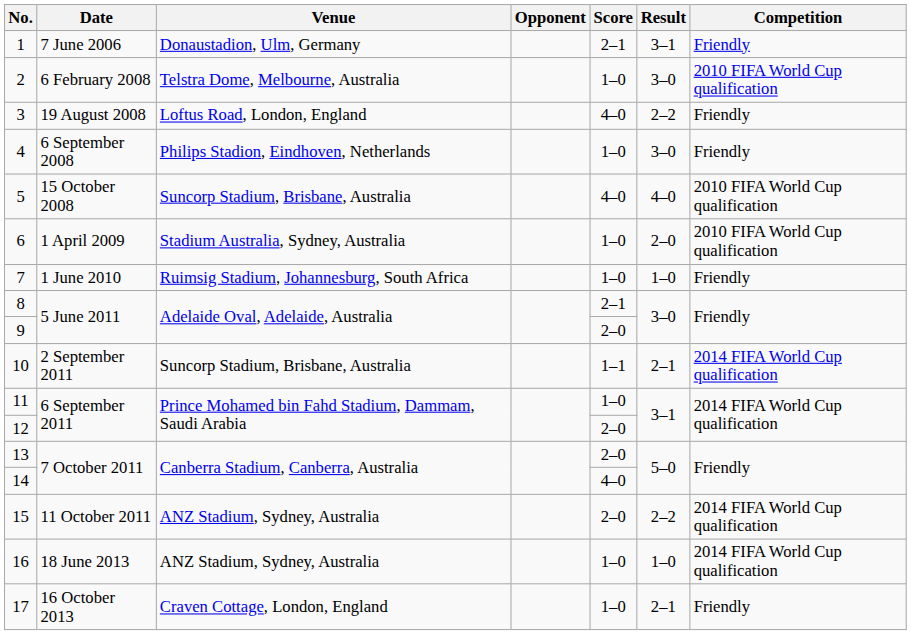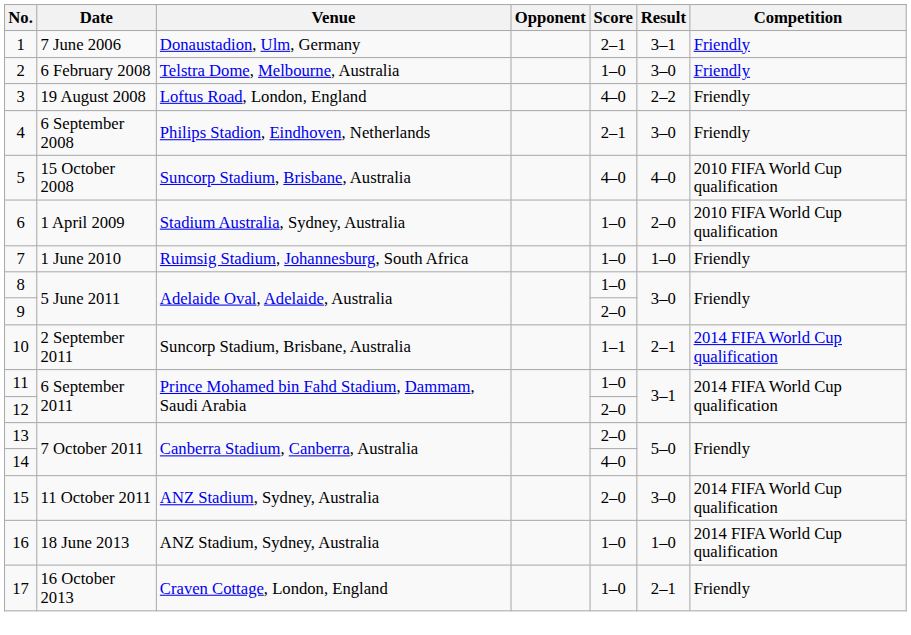2 | Competition: 2010 FIFA World Cup qualification -> Friendly
4 | Score: 1–0 -> 2–1
8 | Score: 2–1 -> 1–0
15 | Result: 2–2 -> 3–0
